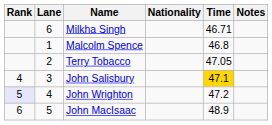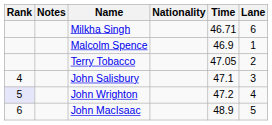columns swapped: Lane <-> Notes
Malcolm Spence | Time: 46.8 -> 46.9
John Salisbury | Time: gold background -> no background
